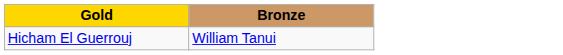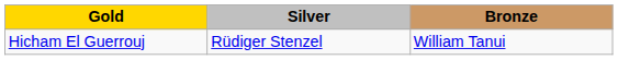+ column: Silver | Rüdiger Stenzel
